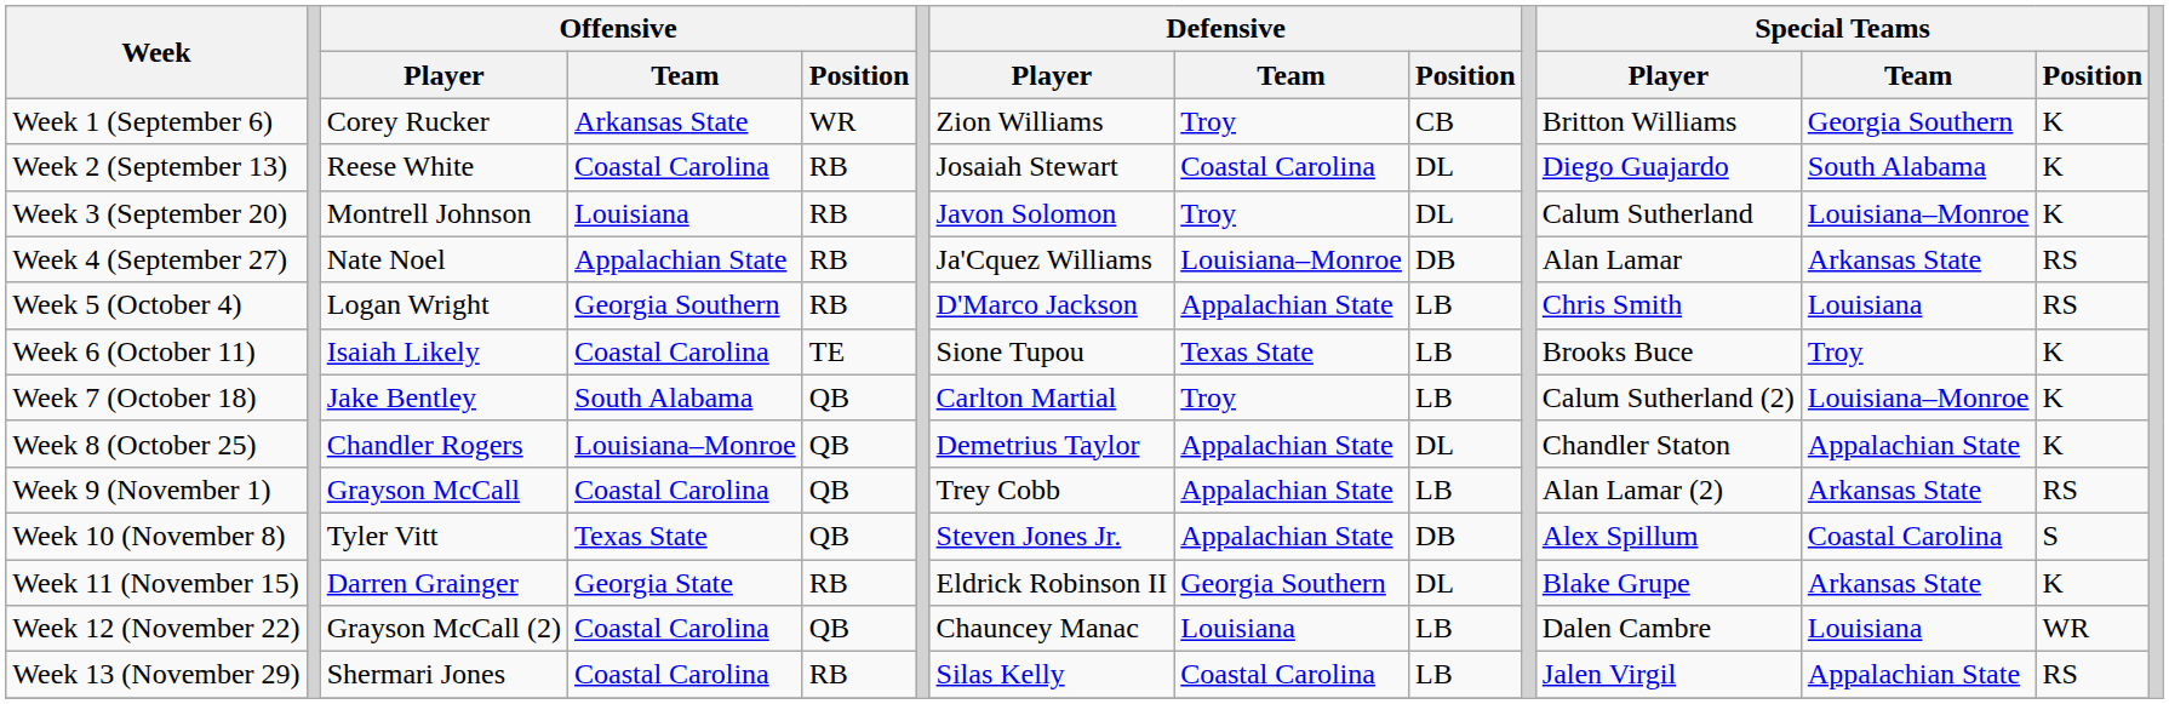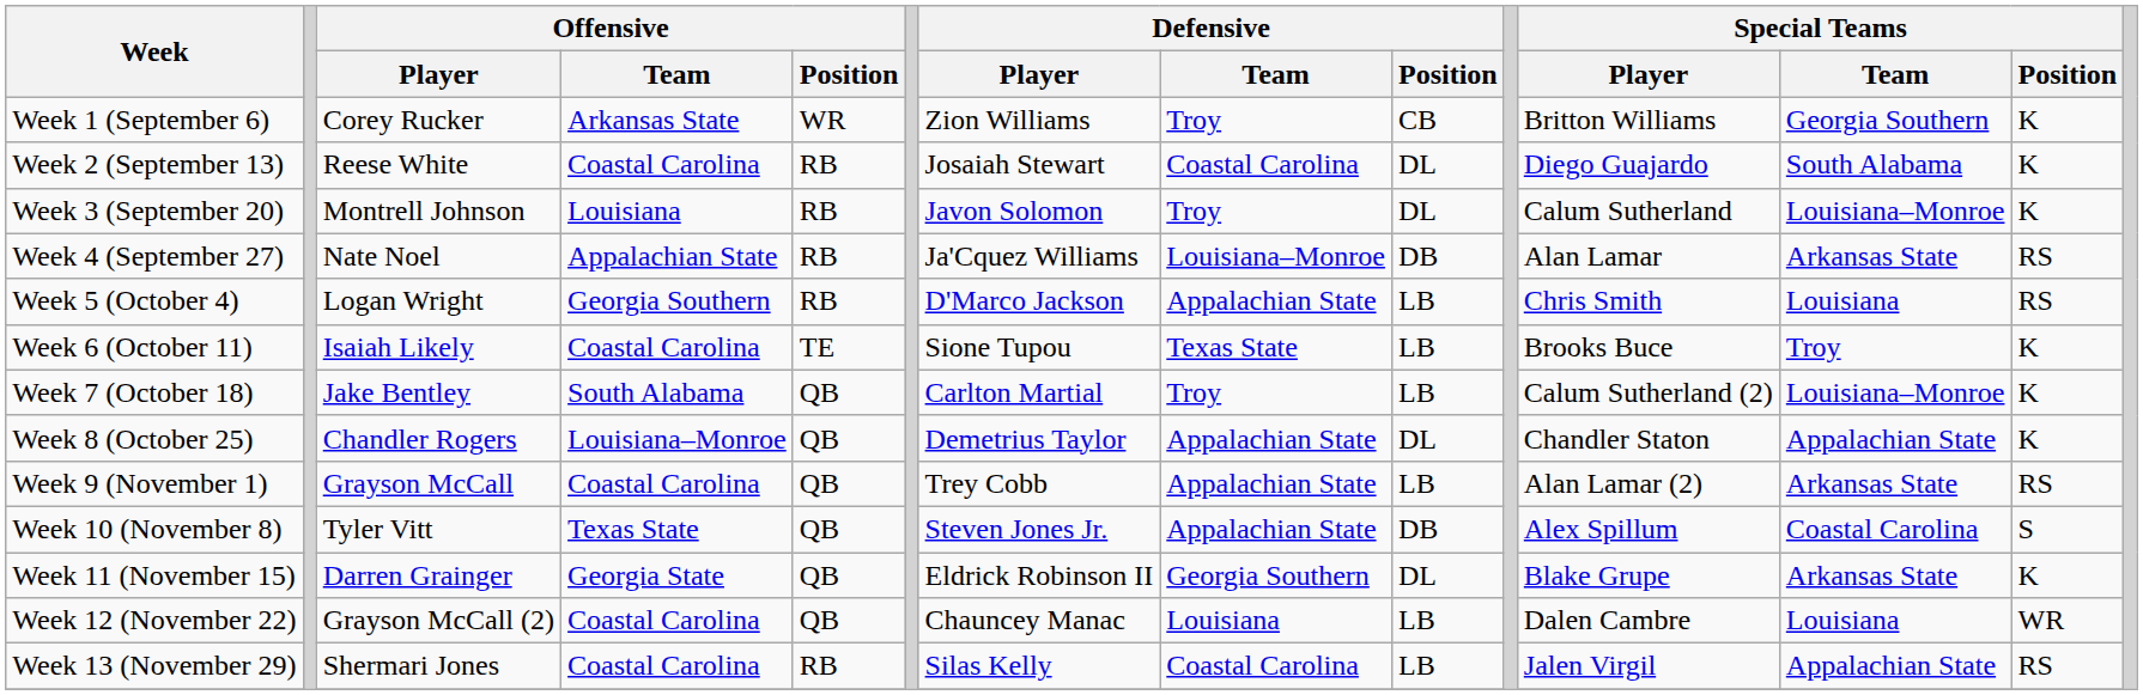Week 11 (November 15) | Offensive / Position: RB -> QB
